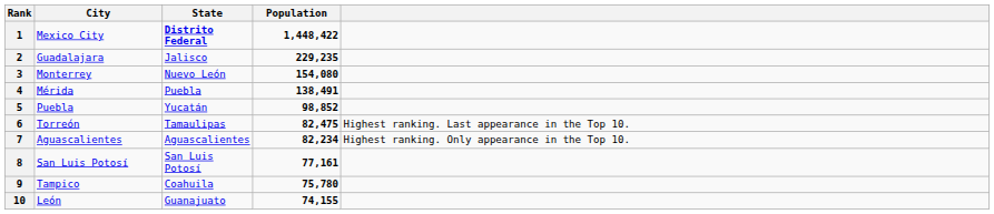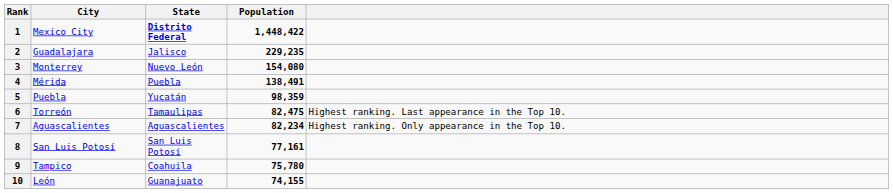5 | Population: 98,852 -> 98,359
